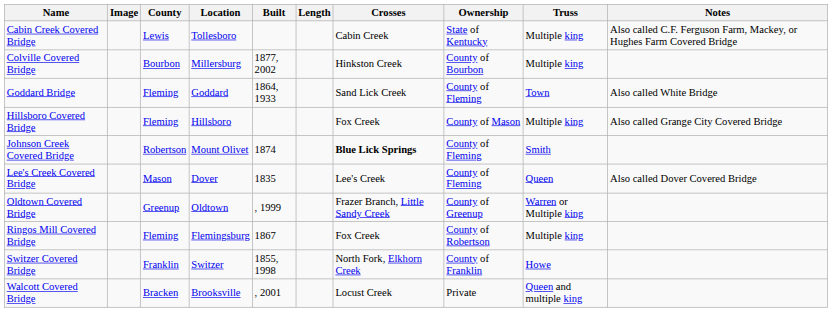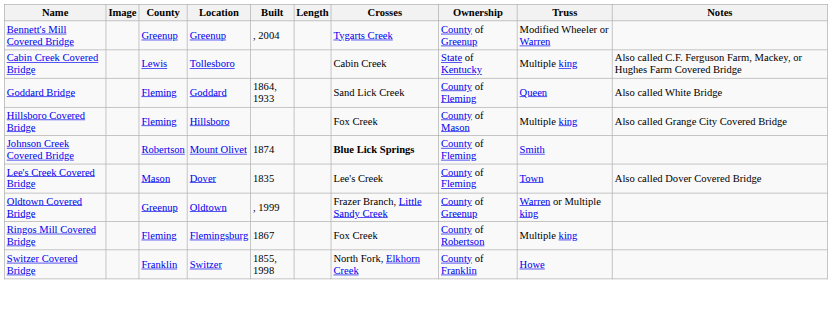+ row: Bennett's Mill Covered Bridge | Greenup | Greenup | , 2004 | Tygarts Creek | County of Greenup | Modified Wheeler or Warren
- row: Colville Covered Bridge | Bourbon | Millersburg | 1877, 2002 | Hinkston Creek | County of Bourbon | Multiple king
Goddard Bridge | Truss: Town -> Queen
Lee's Creek Covered Bridge | Truss: Queen -> Town
- row: Walcott Covered Bridge | Bracken | Brooksville | , 2001 | Locust Creek | Private | Queen and multiple king
